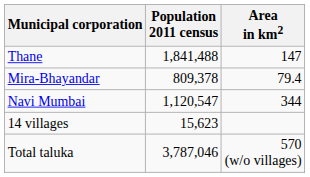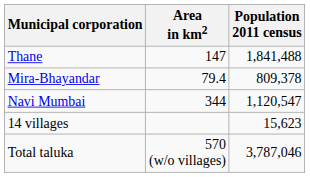columns swapped: Population 2011 census <-> Area in km2
